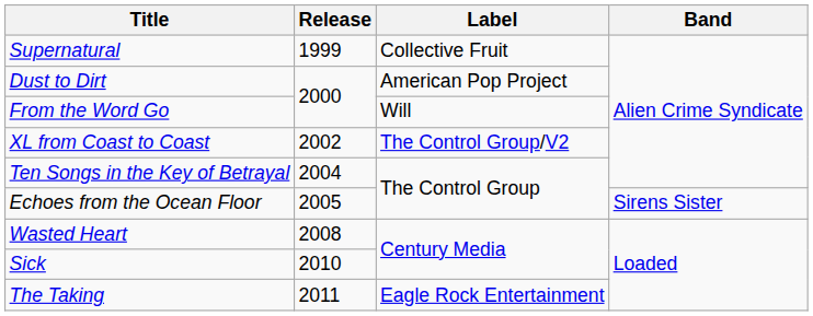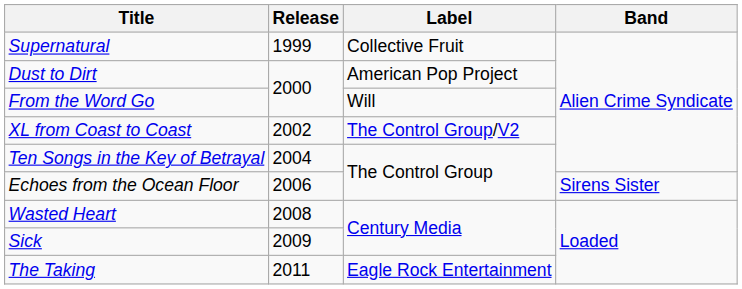Echoes from the Ocean Floor | Release: 2005 -> 2006
Sick | Release: 2010 -> 2009
